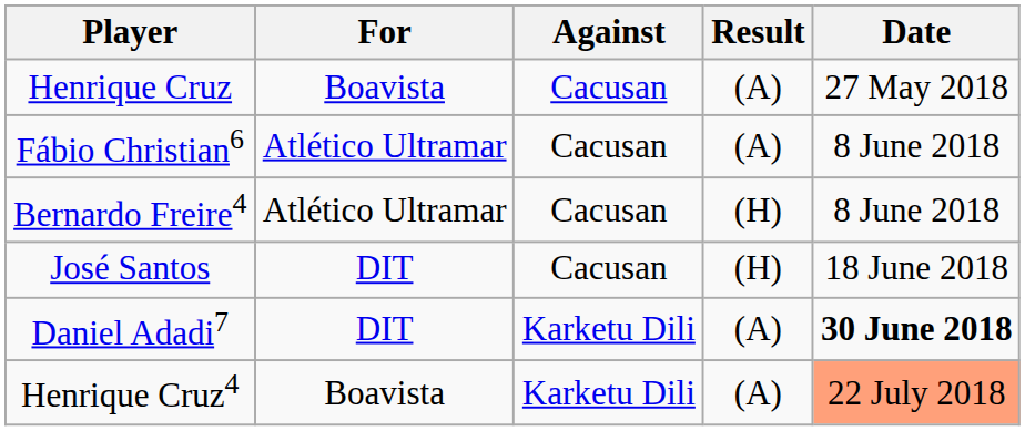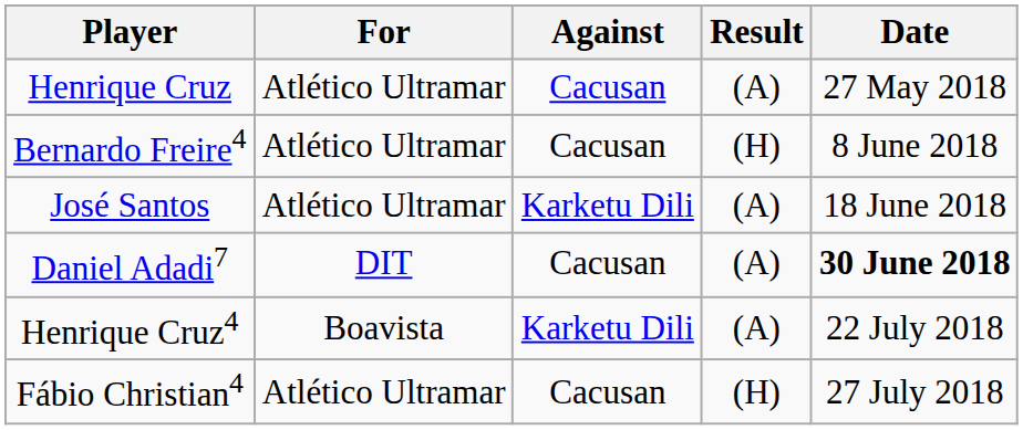Henrique Cruz | For: Boavista -> Atlético Ultramar
- row: Fábio Christian6 | Atlético Ultramar | Cacusan | (A) | 8 June 2018
José Santos | For: DIT -> Atlético Ultramar
José Santos | Against: Cacusan -> Karketu Dili
José Santos | Result: (H) -> (A)
Daniel Adadi7 | Against: Karketu Dili -> Cacusan
Henrique Cruz4 | Date: lightsalmon background -> no background
+ row: Fábio Christian4 | Atlético Ultramar | Cacusan | (H) | 27 July 2018
